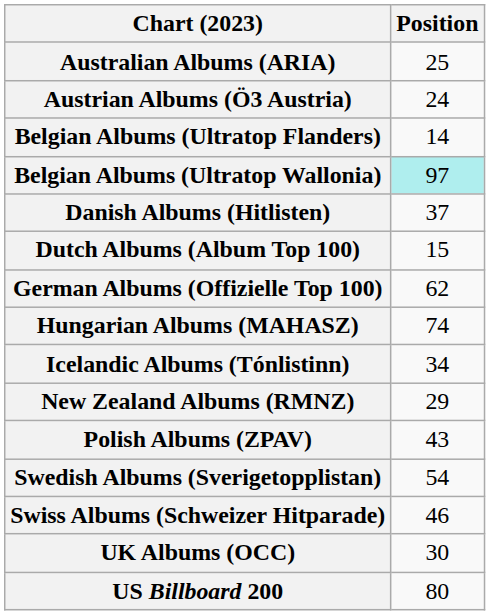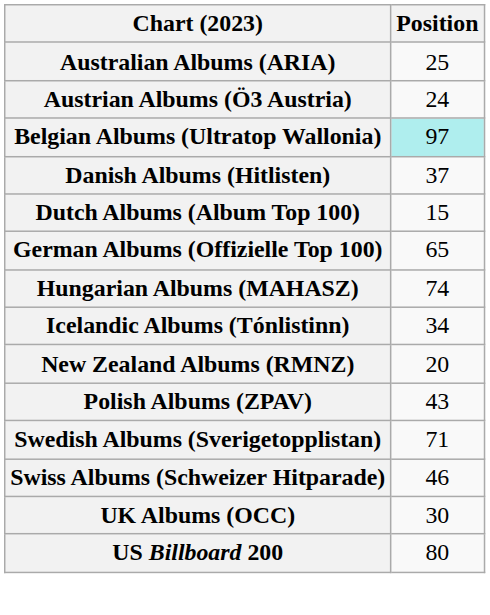- row: Belgian Albums (Ultratop Flanders) | 14
German Albums (Offizielle Top 100) | Position: 62 -> 65
New Zealand Albums (RMNZ) | Position: 29 -> 20
Swedish Albums (Sverigetopplistan) | Position: 54 -> 71
